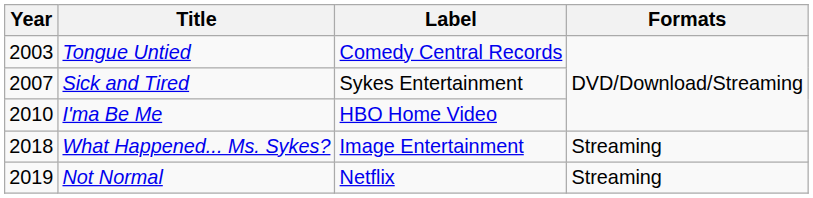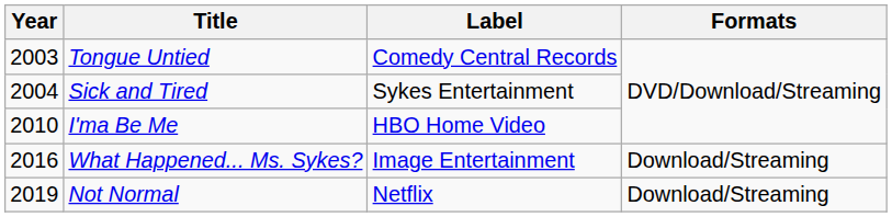Sick and Tired | Year: 2007 -> 2004
What Happened... Ms. Sykes? | Year: 2018 -> 2016
What Happened... Ms. Sykes? | Formats: Streaming -> Download/Streaming
Not Normal | Formats: Streaming -> Download/Streaming
